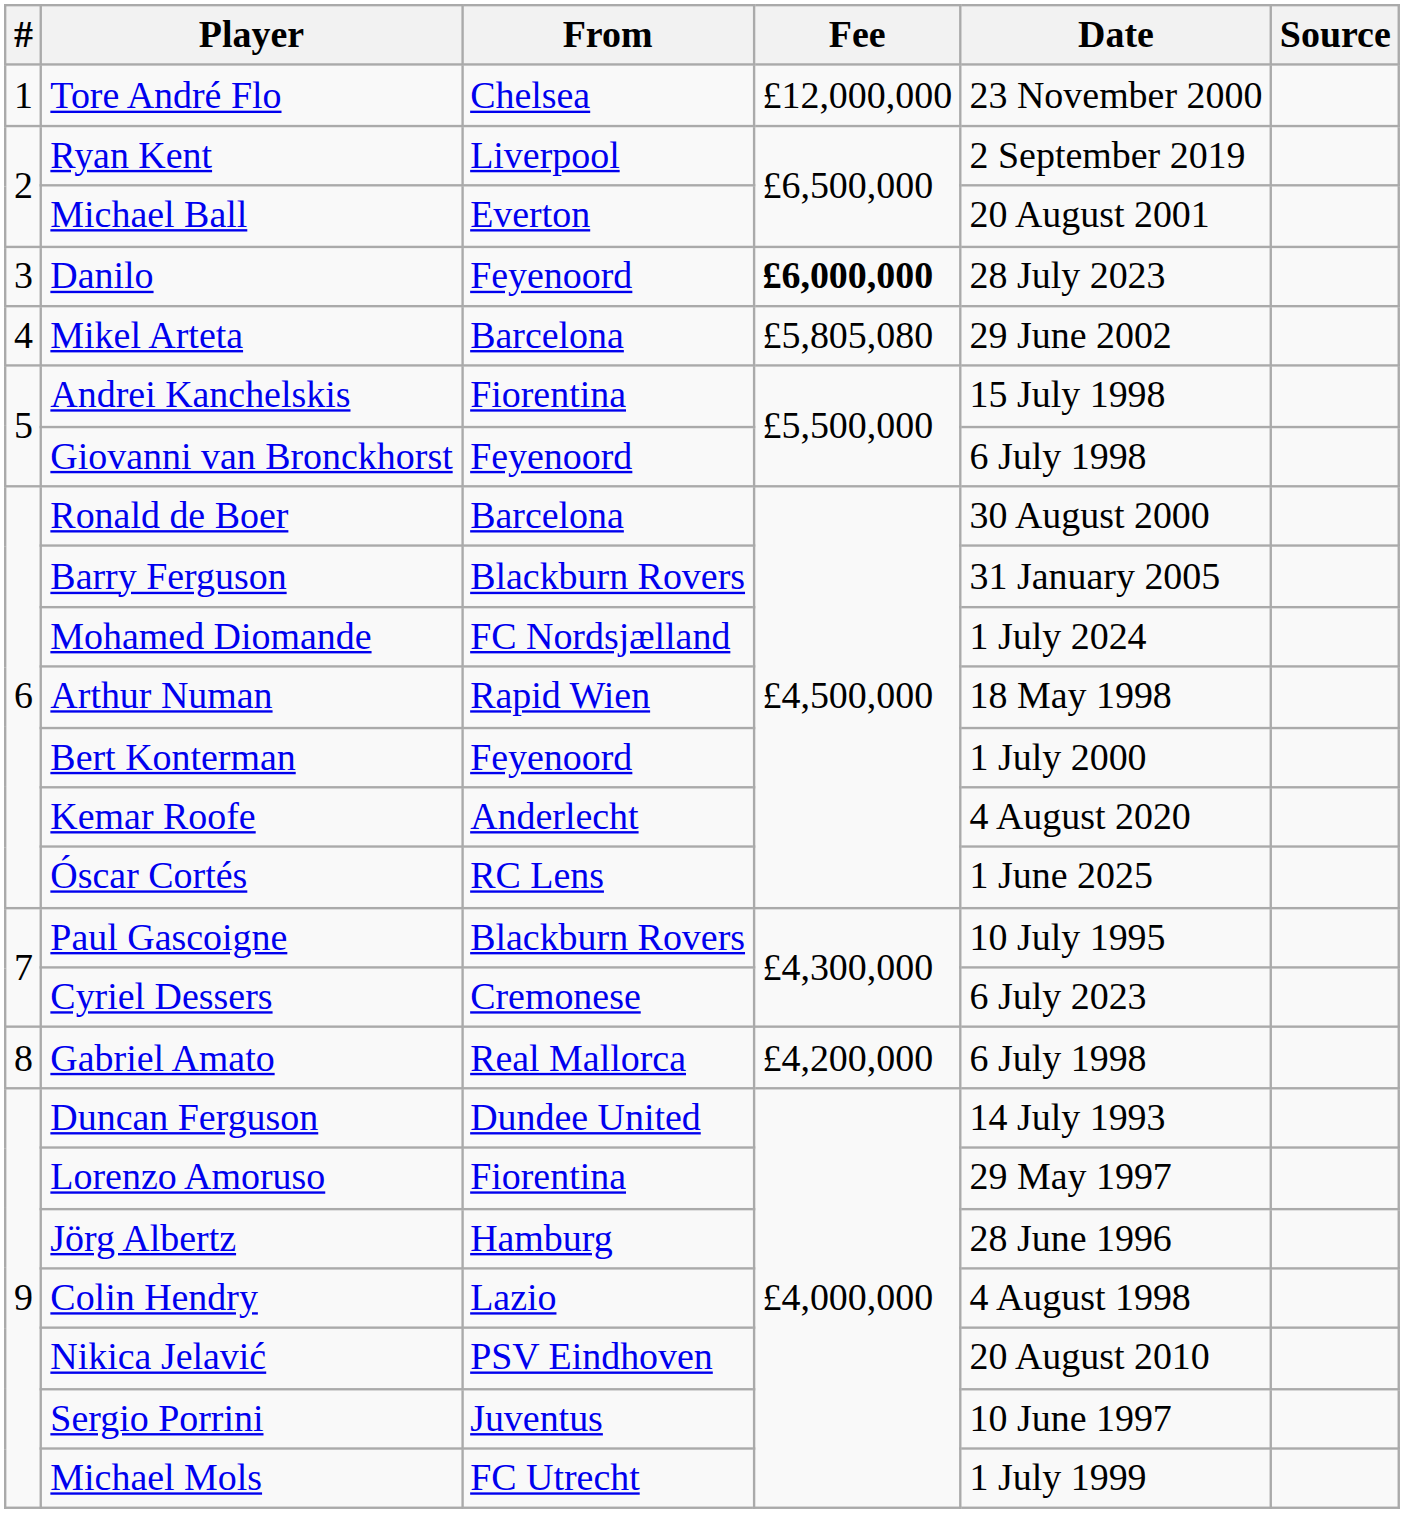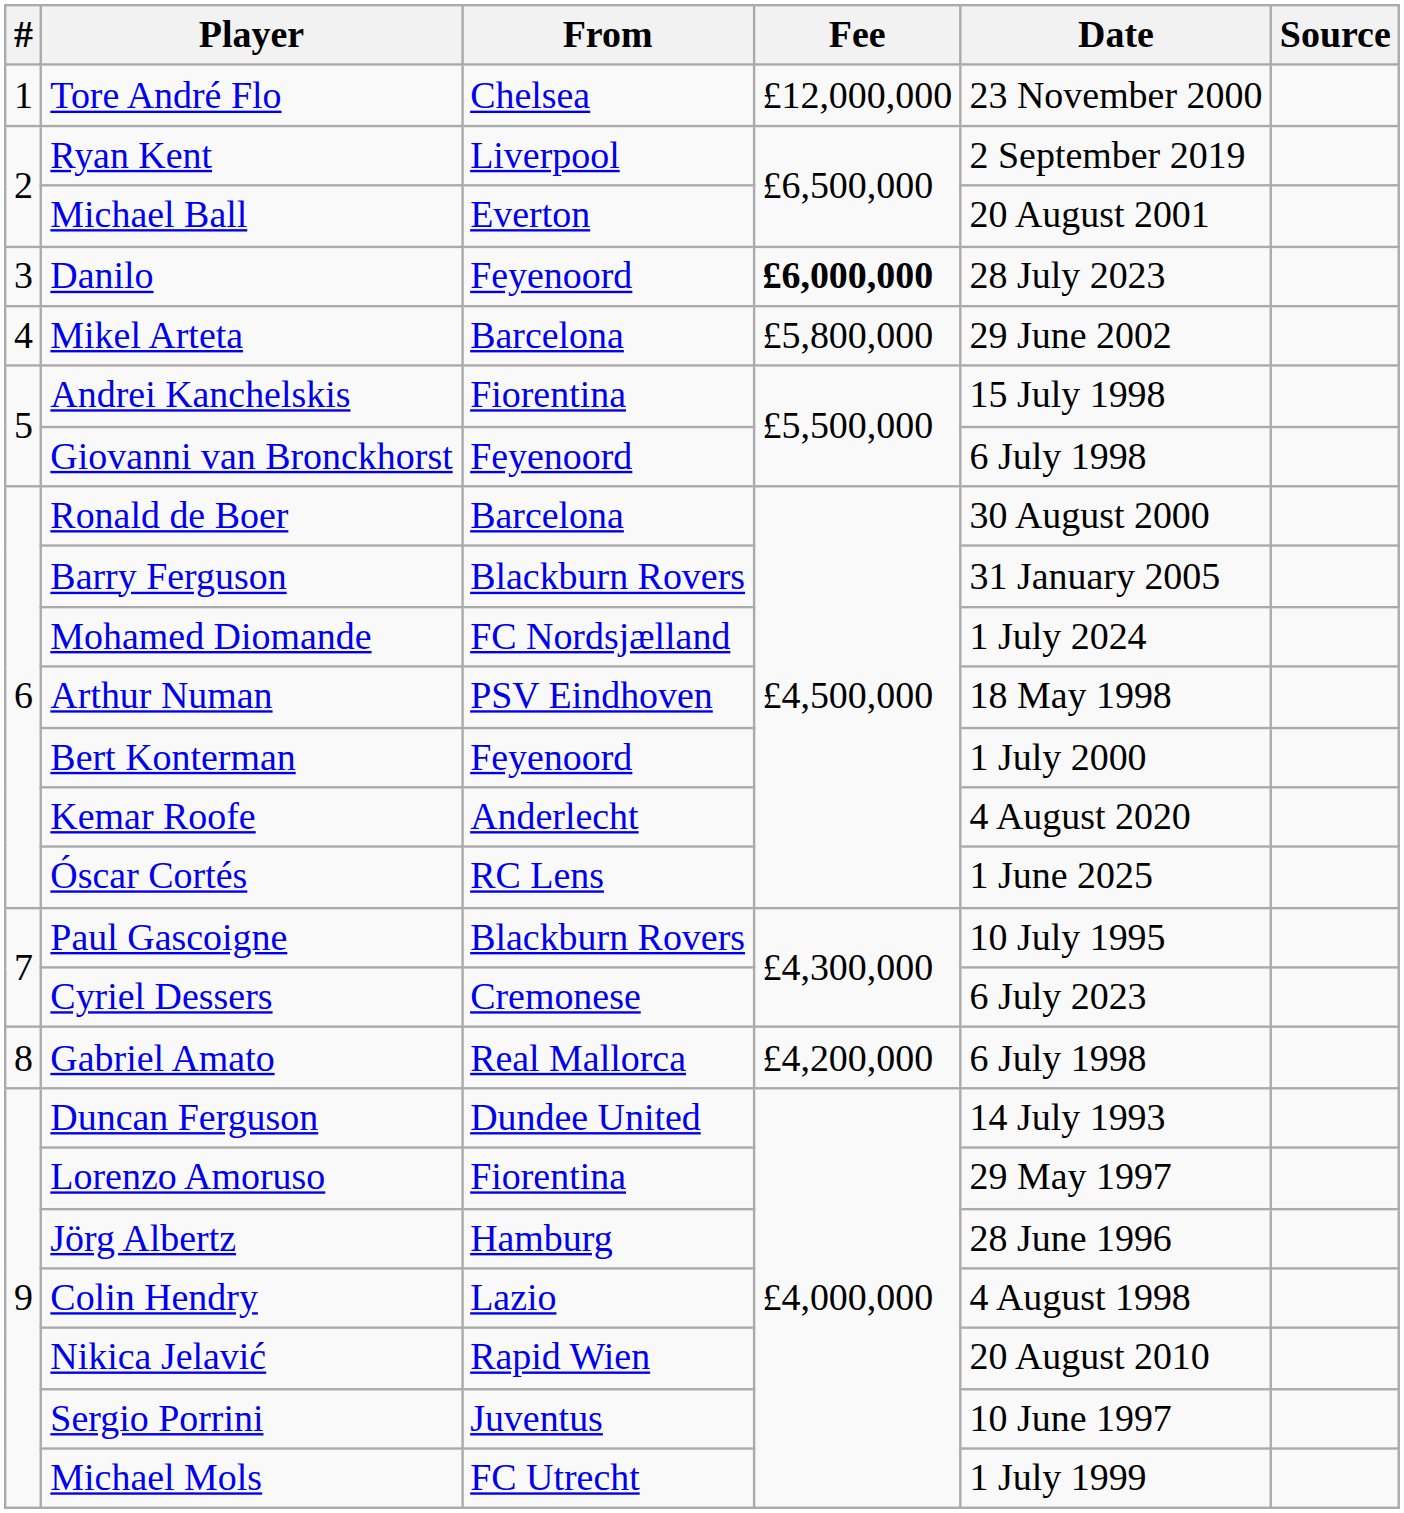Mikel Arteta | Fee: £5,805,080 -> £5,800,000
Arthur Numan | From: Rapid Wien -> PSV Eindhoven
Nikica Jelavić | From: PSV Eindhoven -> Rapid Wien
